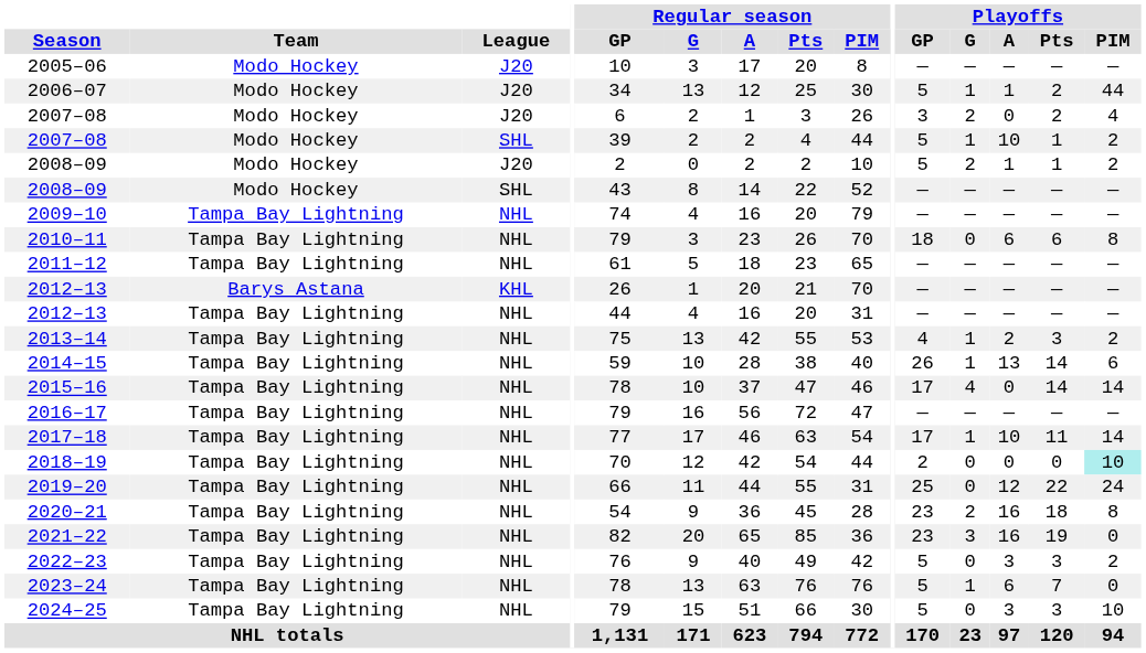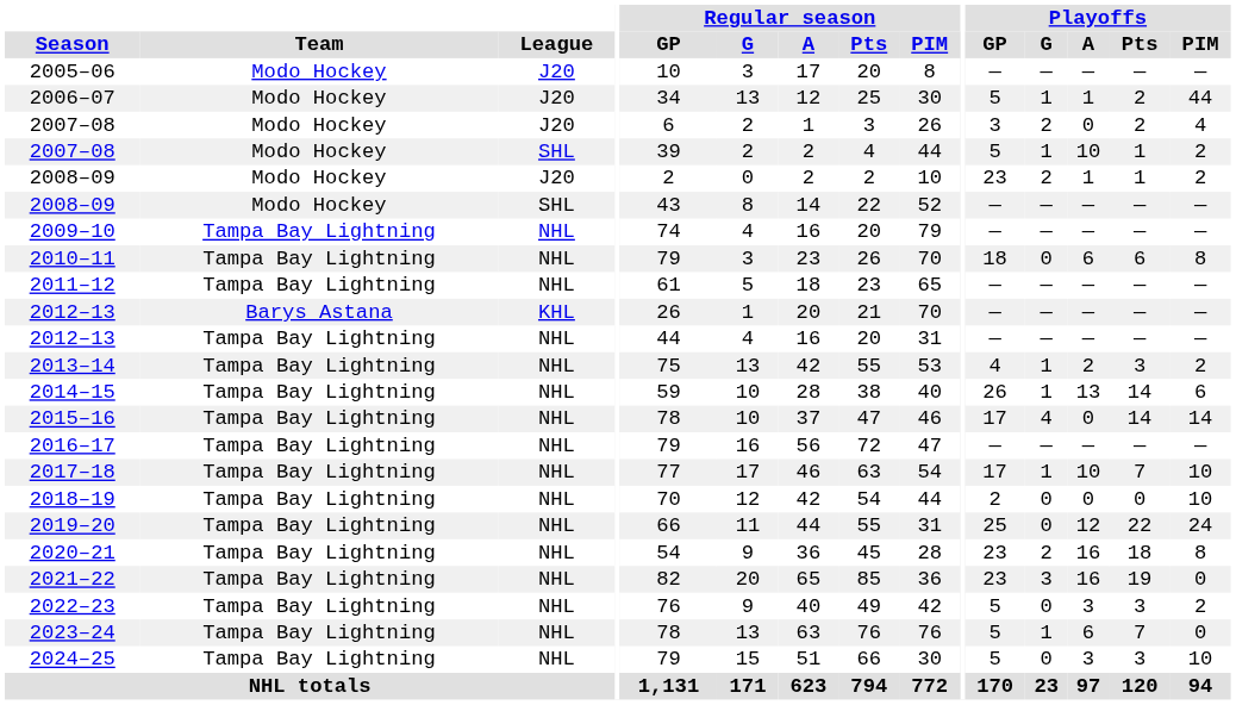2008–09 / J20 | Playoffs / GP: 5 -> 23
2017–18 | Playoffs / Pts: 11 -> 7
2017–18 | Playoffs / PIM: 14 -> 10
2018–19 | Playoffs / PIM: paleturquoise background -> no background
